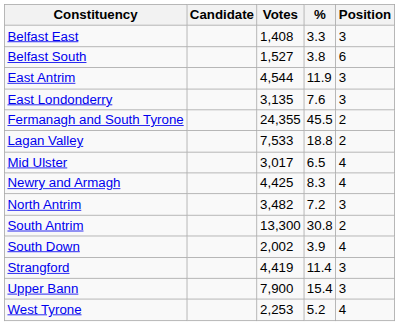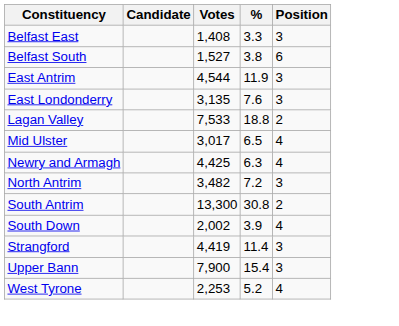- row: Fermanagh and South Tyrone | 24,355 | 45.5 | 2
Newry and Armagh | %: 8.3 -> 6.3
